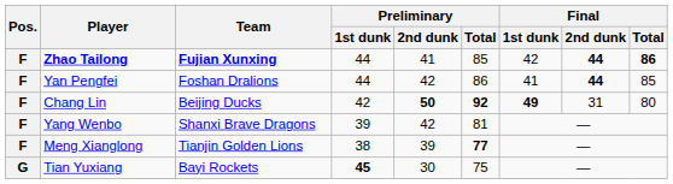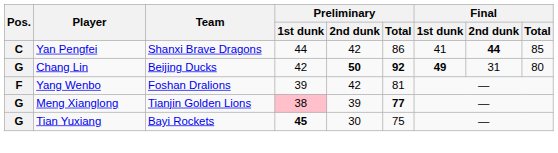- row: F | Zhao Tailong | Fujian Xunxing | 44 | 41 | 85 | 42 | 44 | 86
Yan Pengfei | Pos.: F -> C
Yan Pengfei | Team: Foshan Dralions -> Shanxi Brave Dragons
Chang Lin | Pos.: F -> G
Yang Wenbo | Team: Shanxi Brave Dragons -> Foshan Dralions
Meng Xianglong | Pos.: F -> G
Meng Xianglong | Preliminary / 1st dunk: no background -> pink background
